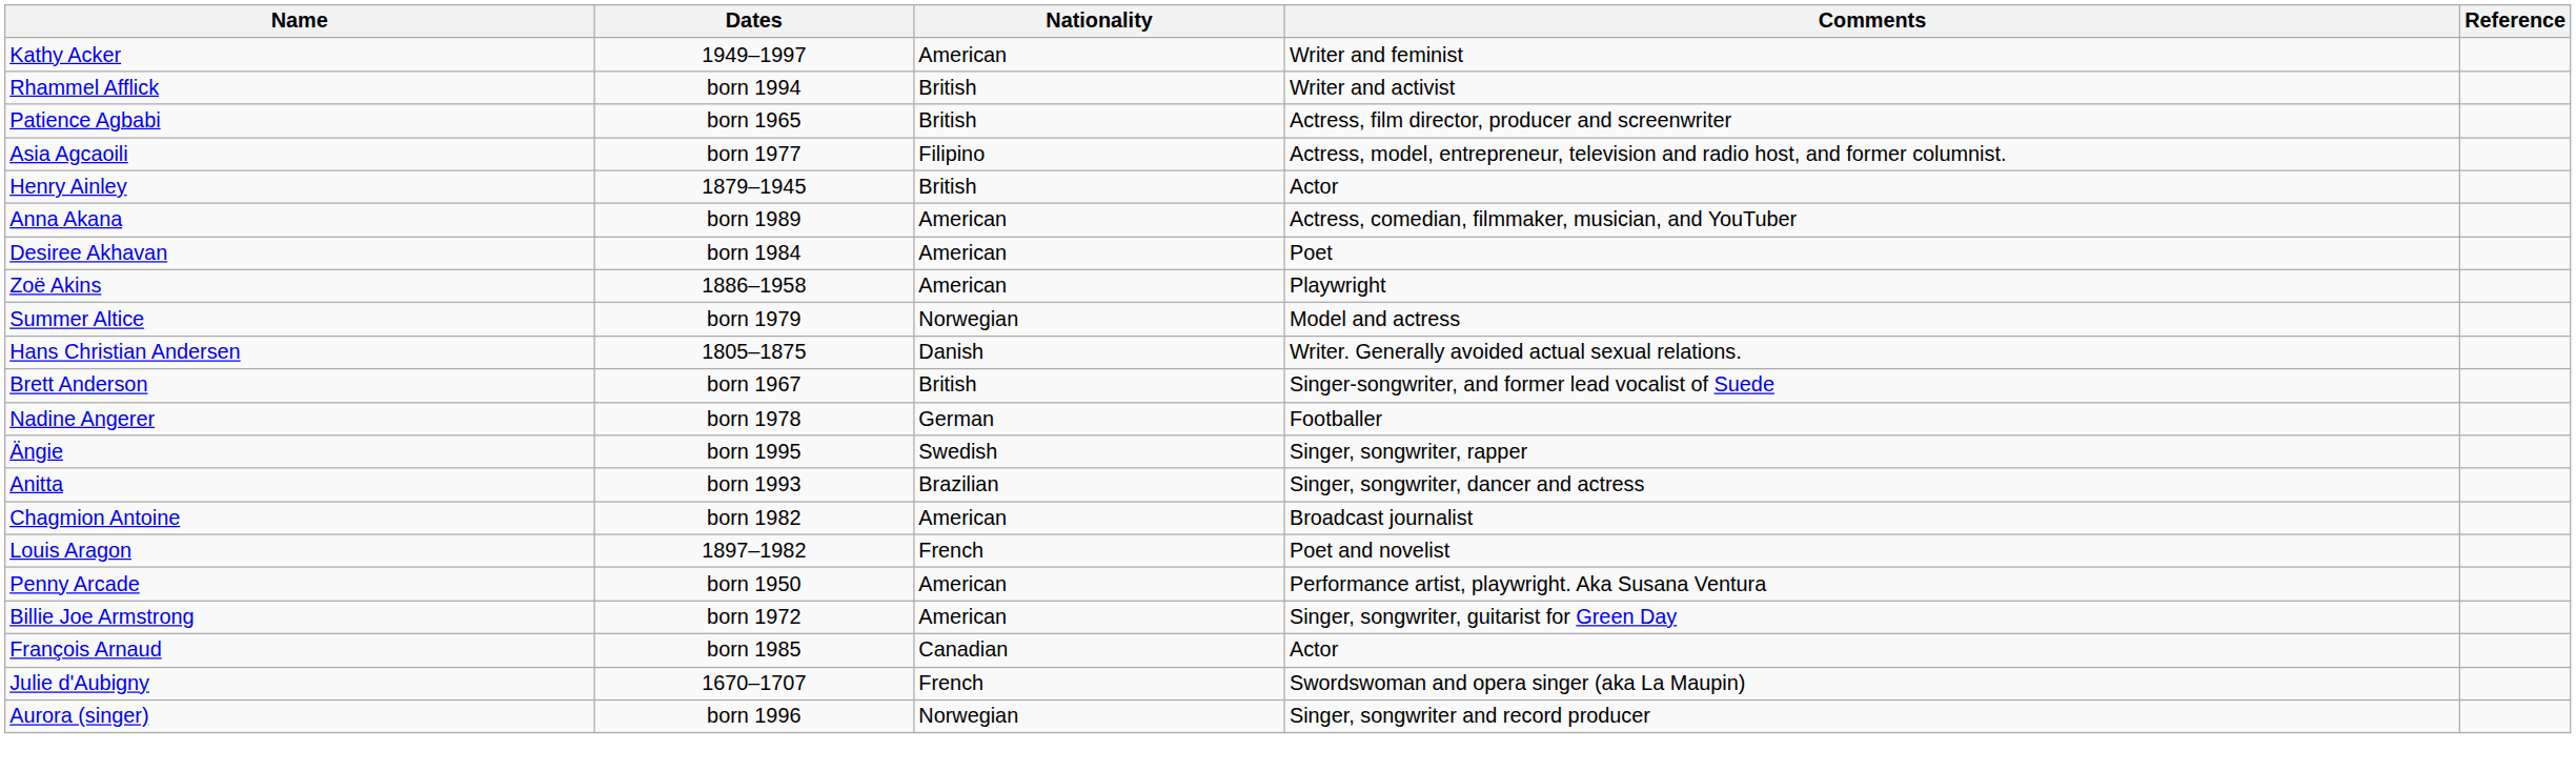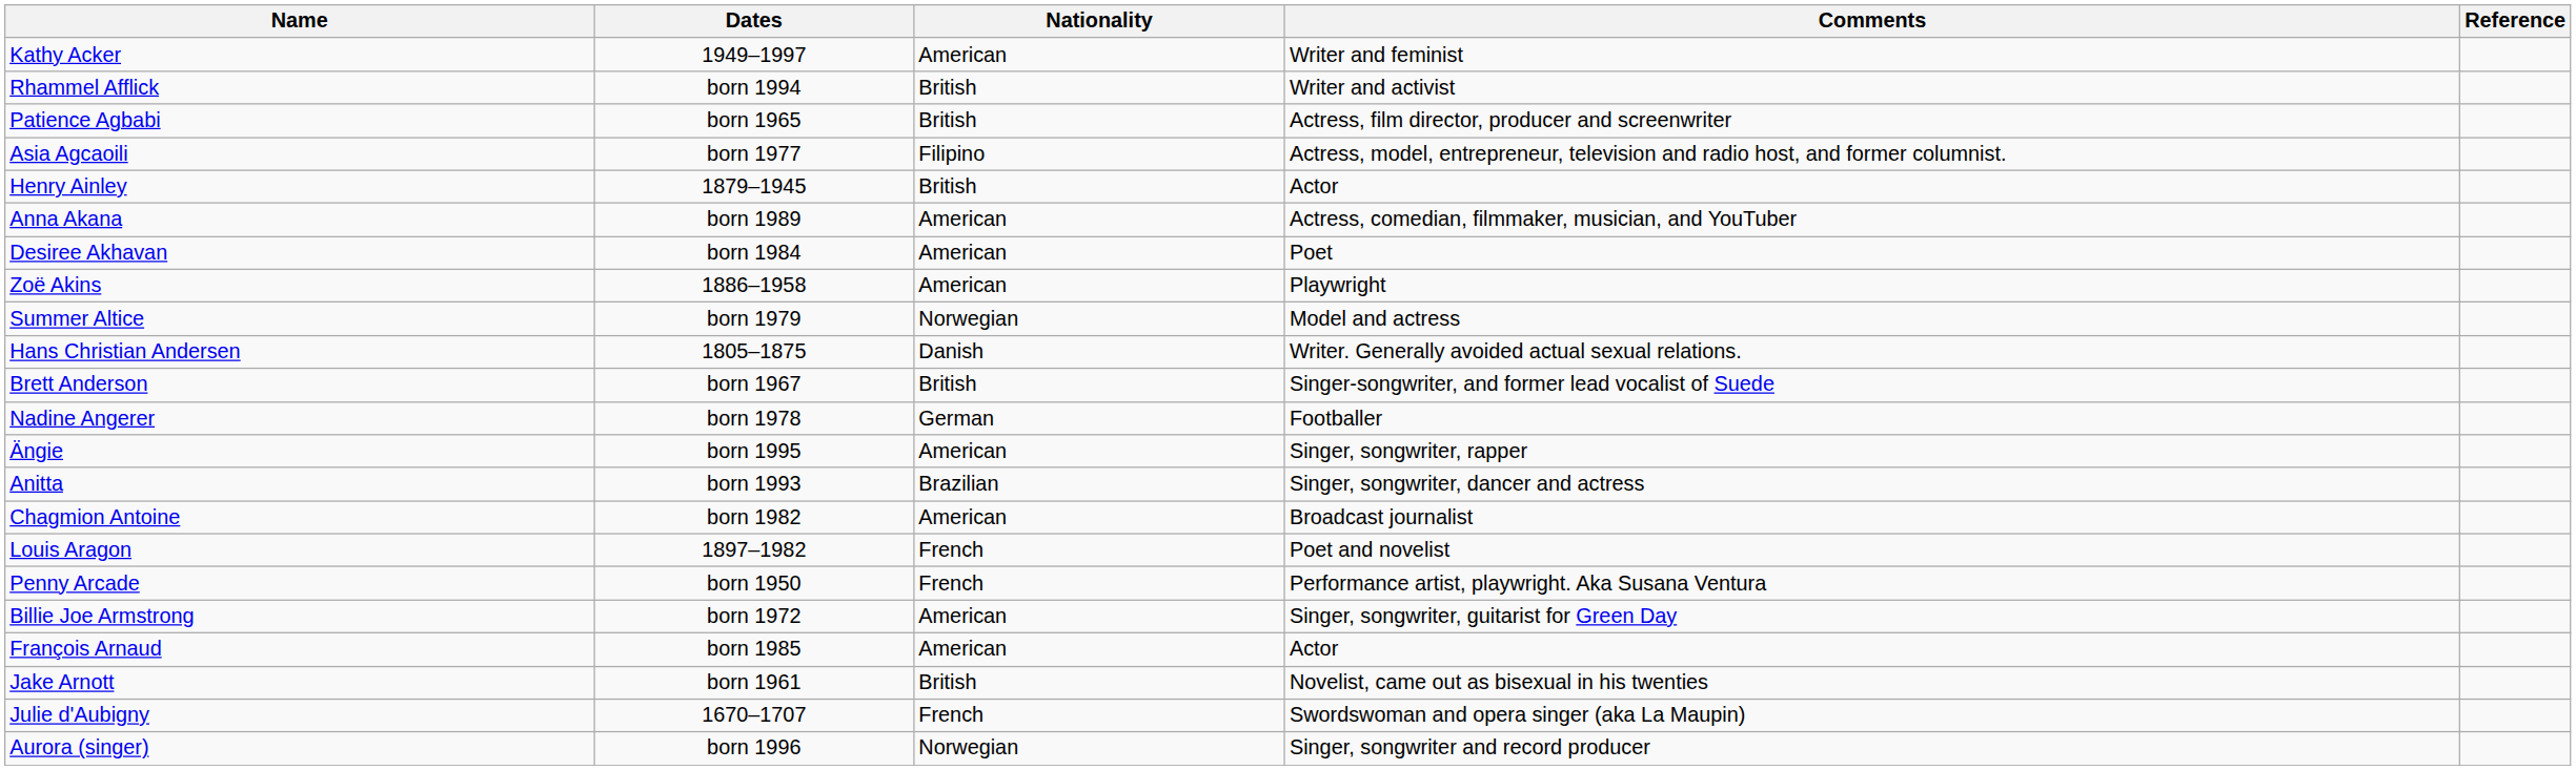Ängie | Nationality: Swedish -> American
Penny Arcade | Nationality: American -> French
François Arnaud | Nationality: Canadian -> American
+ row: Jake Arnott | born 1961 | British | Novelist, came out as bisexual in his twenties
